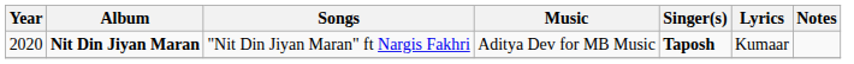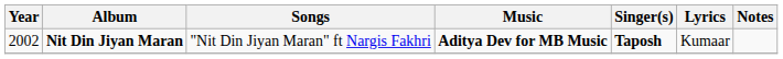Nit Din Jiyan Maran | Year: 2020 -> 2002
Nit Din Jiyan Maran | Music: normal -> bold
